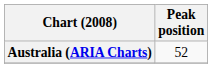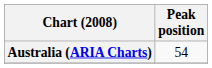Australia (ARIA Charts) | Peak position: 52 -> 54
